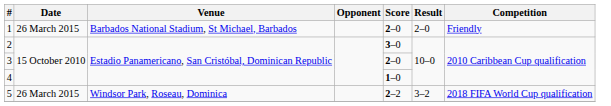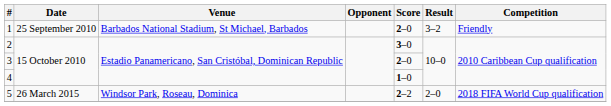1 | Date: 26 March 2015 -> 25 September 2010
1 | Result: 2–0 -> 3–2
5 | Result: 3–2 -> 2–0
